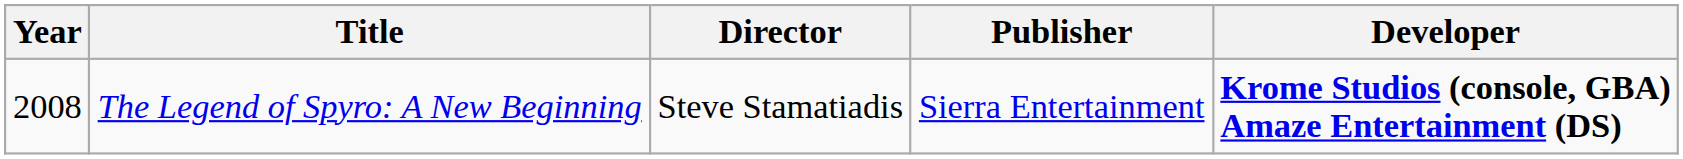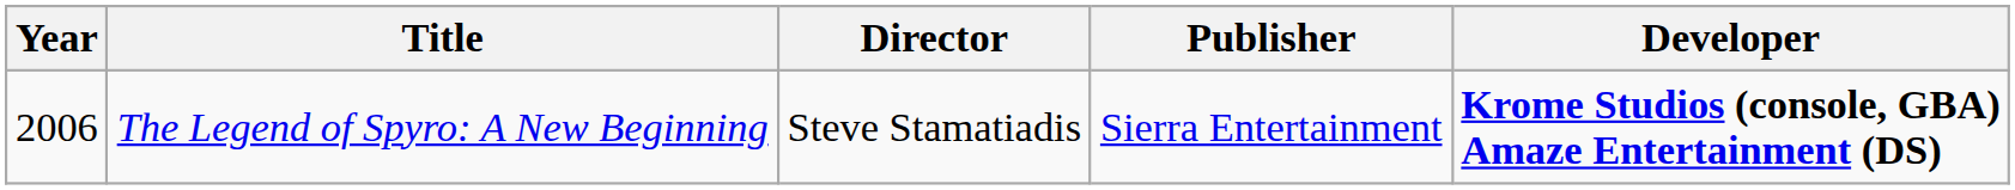The Legend of Spyro: A New Beginning | Year: 2008 -> 2006
